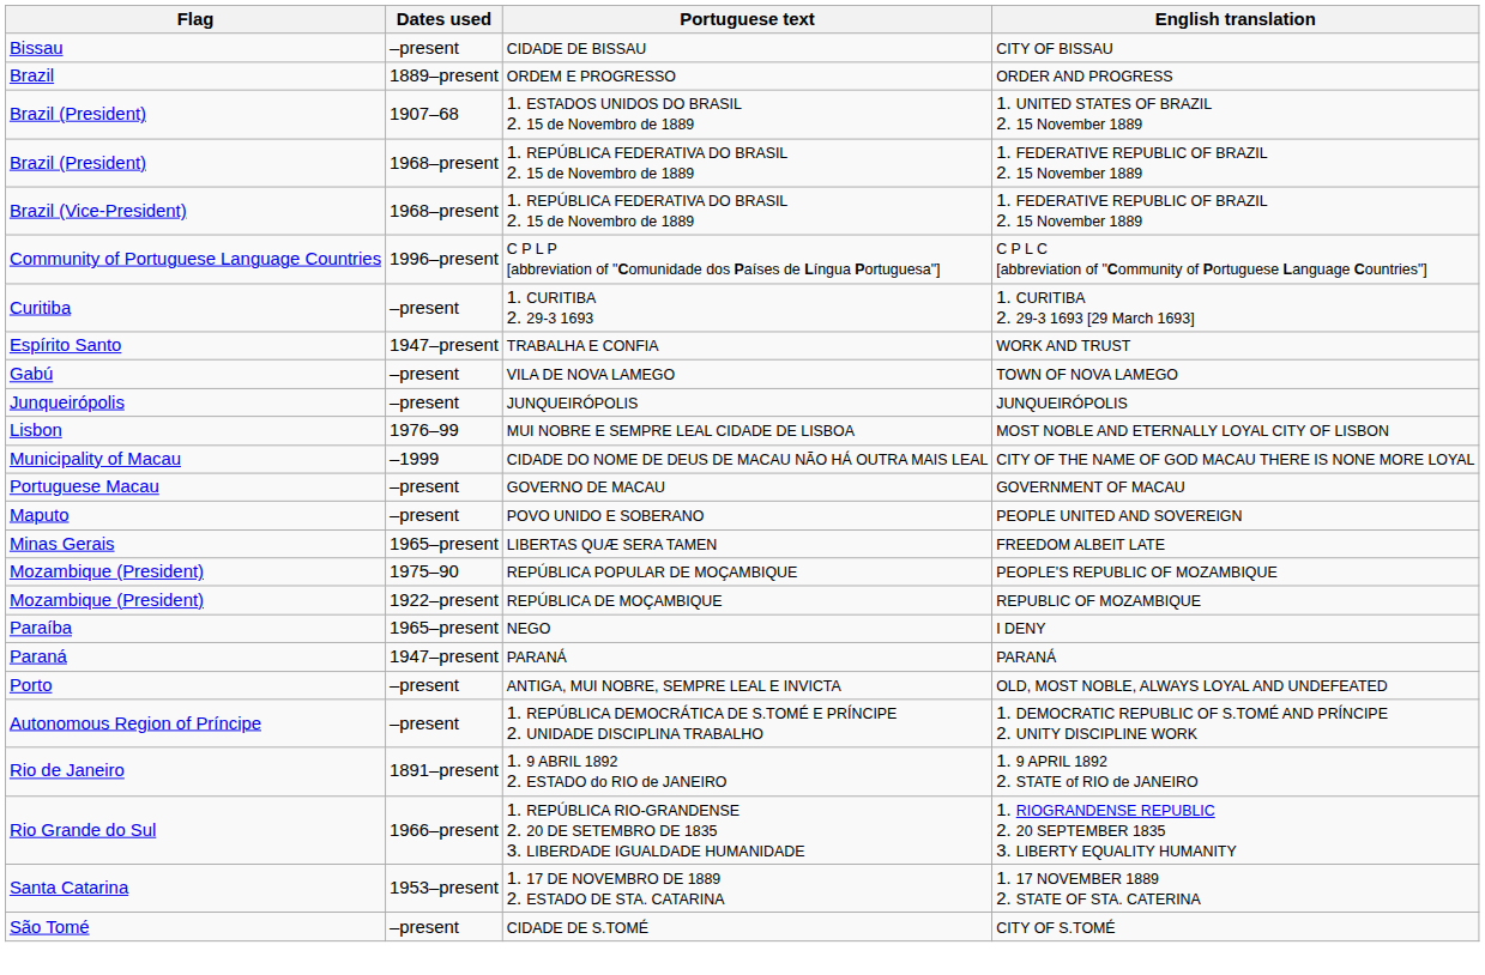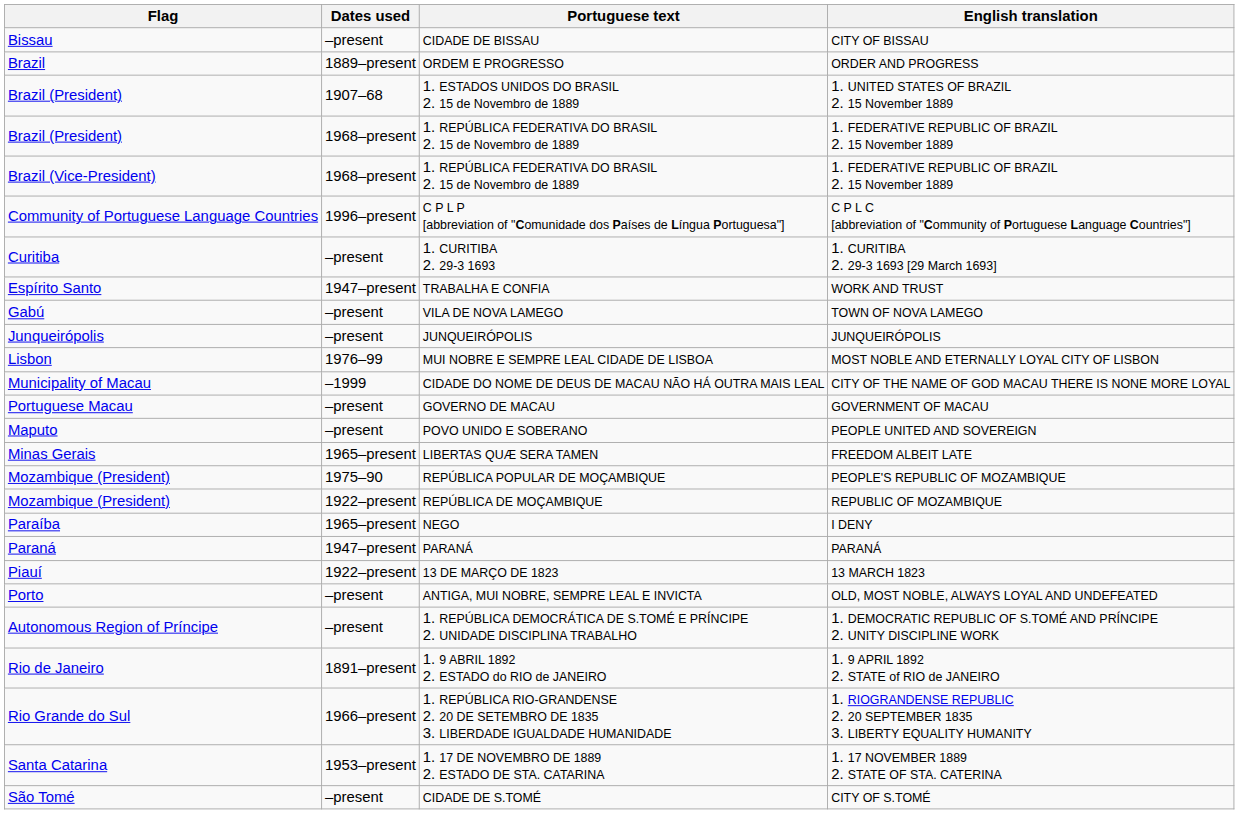+ row: Piauí | 1922–present | 13 DE MARÇO DE 1823 | 13 MARCH 1823
